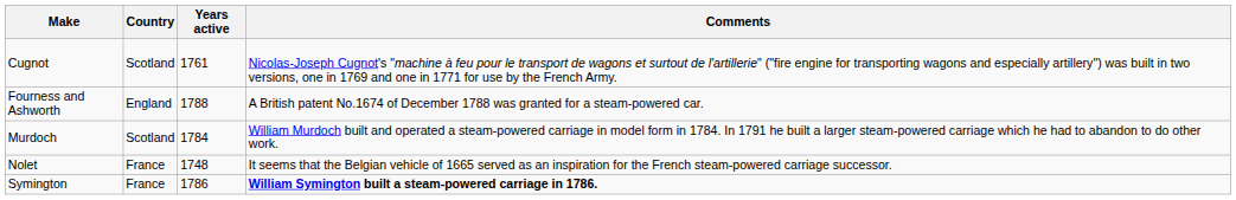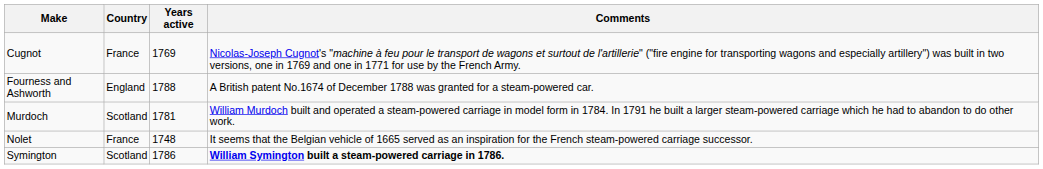Cugnot | Country: Scotland -> France
Cugnot | Years active: 1761 -> 1769
Murdoch | Years active: 1784 -> 1781
Symington | Country: France -> Scotland
